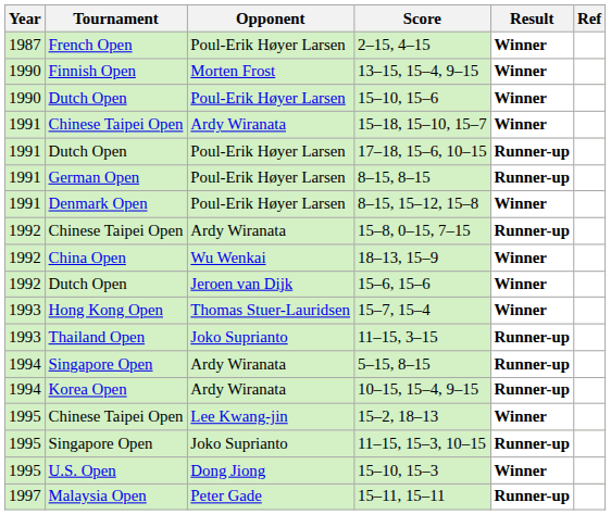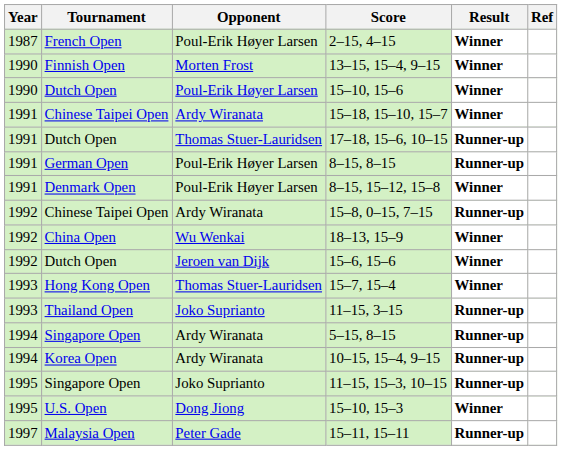17–18, 15–6, 10–15 | Opponent: Poul-Erik Høyer Larsen -> Thomas Stuer-Lauridsen
- row: 1995 | Chinese Taipei Open | Lee Kwang-jin | 15–2, 18–13 | Winner
